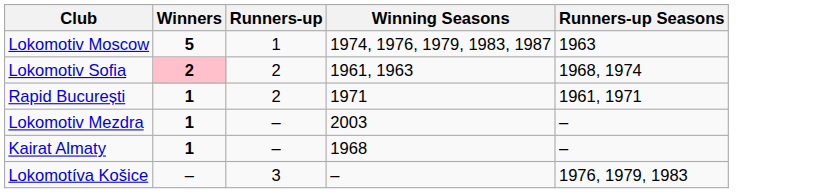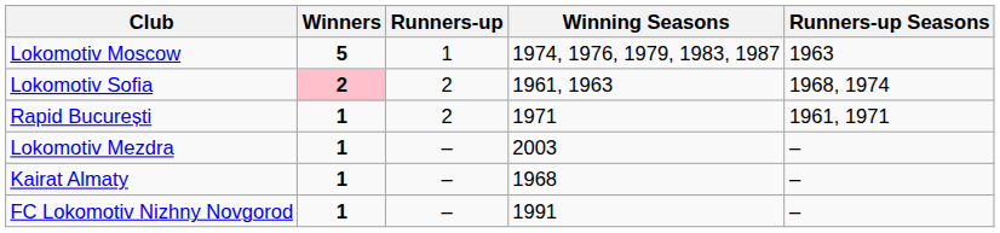+ row: FC Lokomotiv Nizhny Novgorod | 1 | – | 1991 | –
- row: Lokomotíva Košice | – | 3 | – | 1976, 1979, 1983
